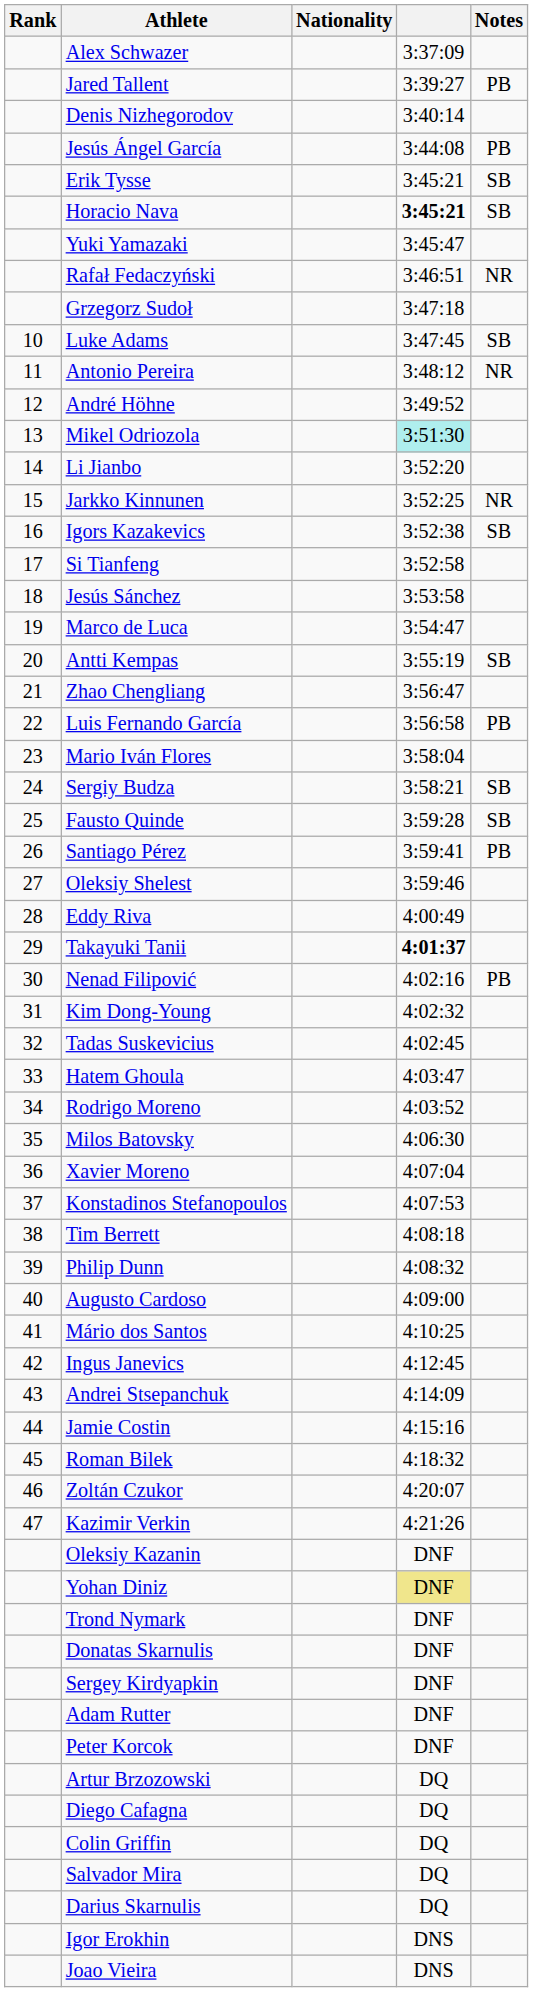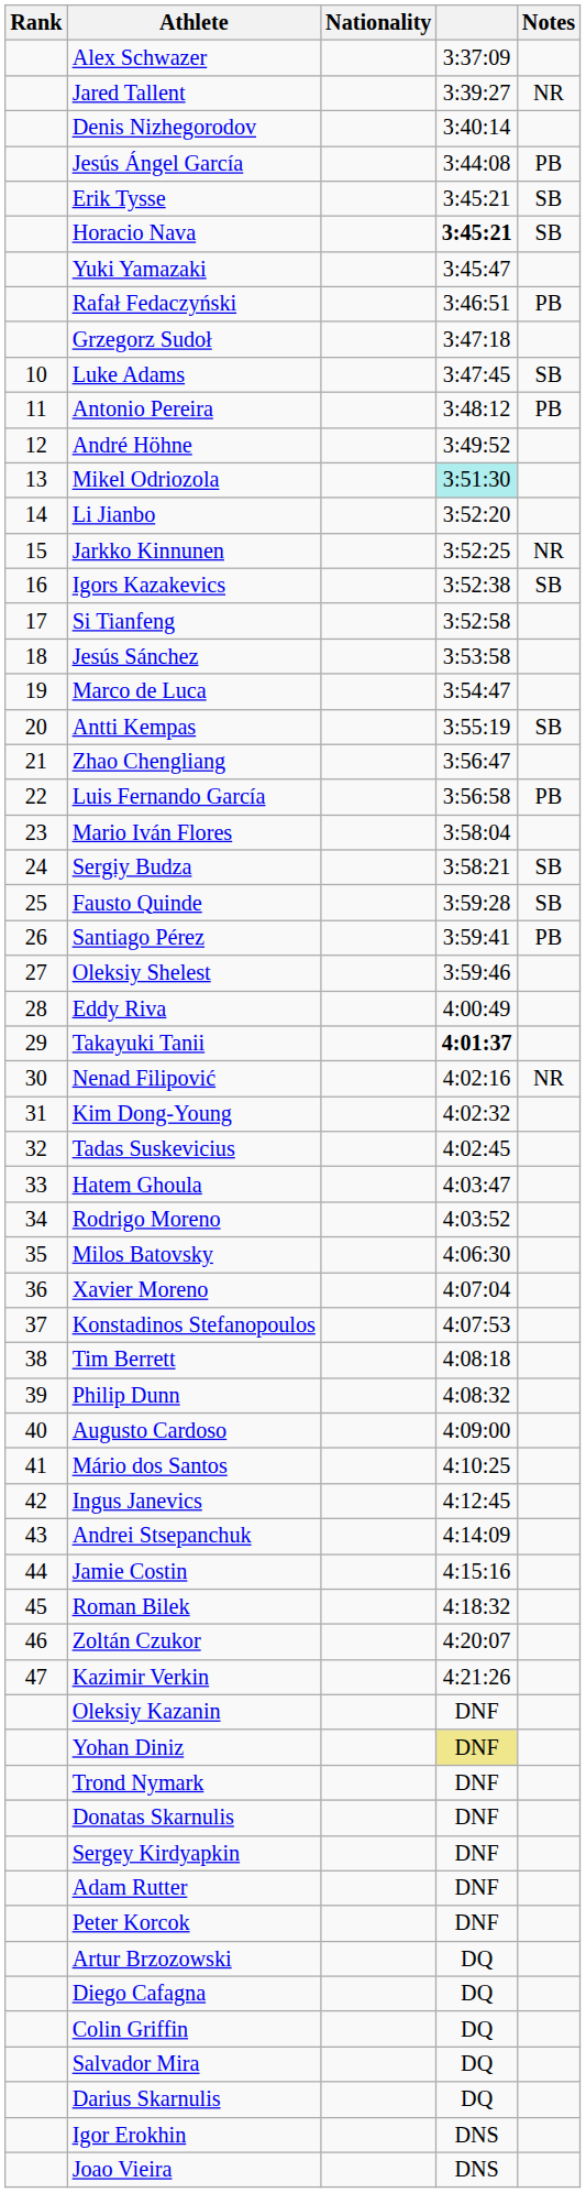Jared Tallent | Notes: PB -> NR
Rafał Fedaczyński | Notes: NR -> PB
Antonio Pereira | Notes: NR -> PB
Nenad Filipović | Notes: PB -> NR
